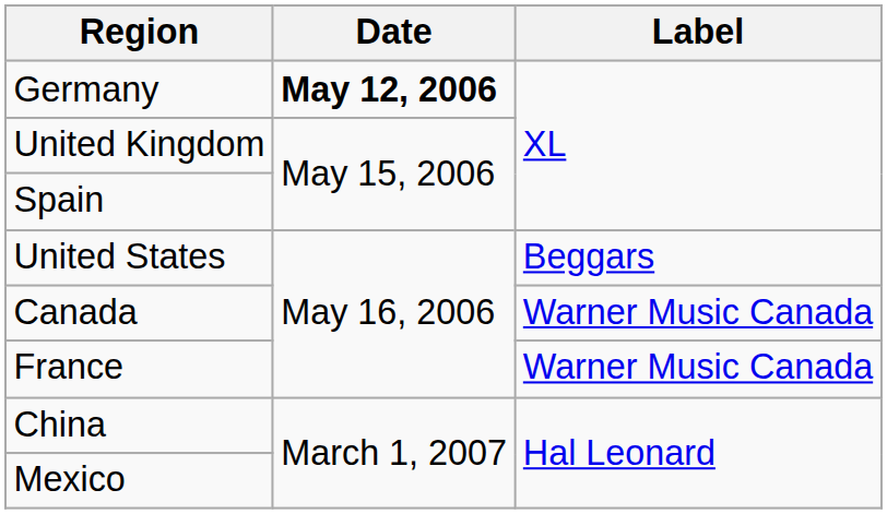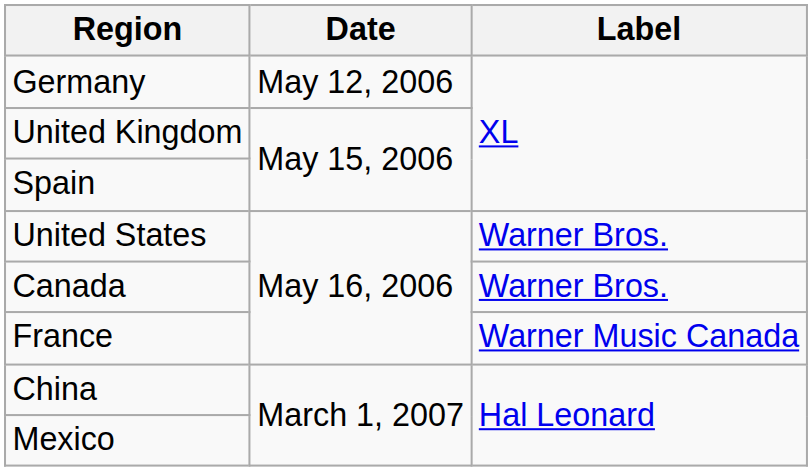Germany | Date: bold -> normal
United States | Label: Beggars -> Warner Bros.
Canada | Label: Warner Music Canada -> Warner Bros.
